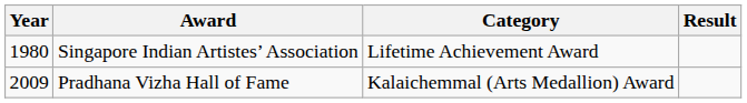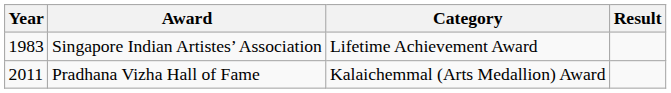Singapore Indian Artistes’ Association | Year: 1980 -> 1983
Pradhana Vizha Hall of Fame | Year: 2009 -> 2011
